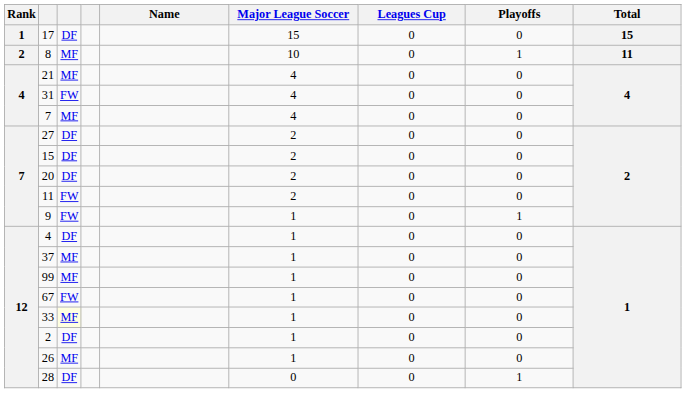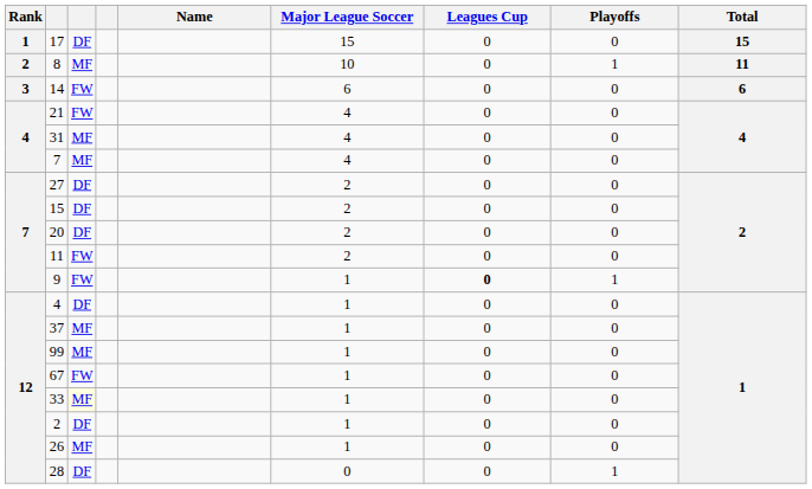+ row: 3 | 14 | FW | 6 | 0 | 0 | 6
21 | column 3: MF -> FW
31 | column 3: FW -> MF
9 | Leagues Cup: normal -> bold
